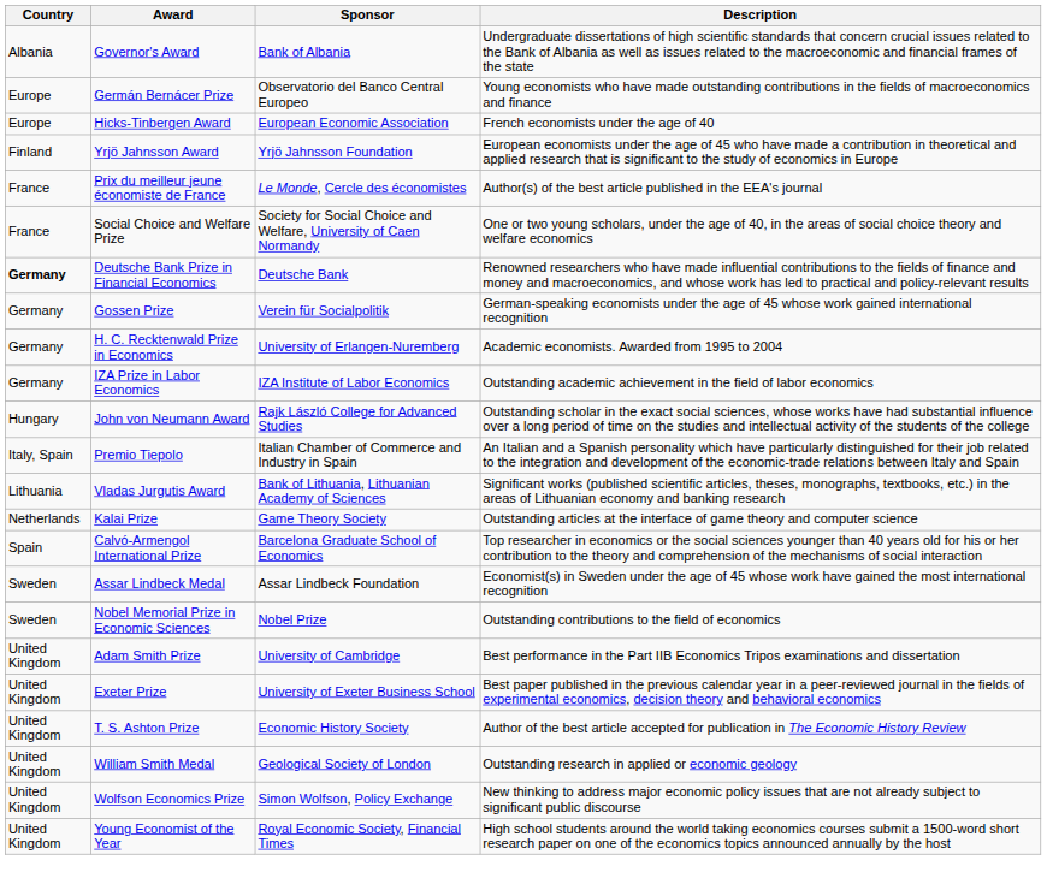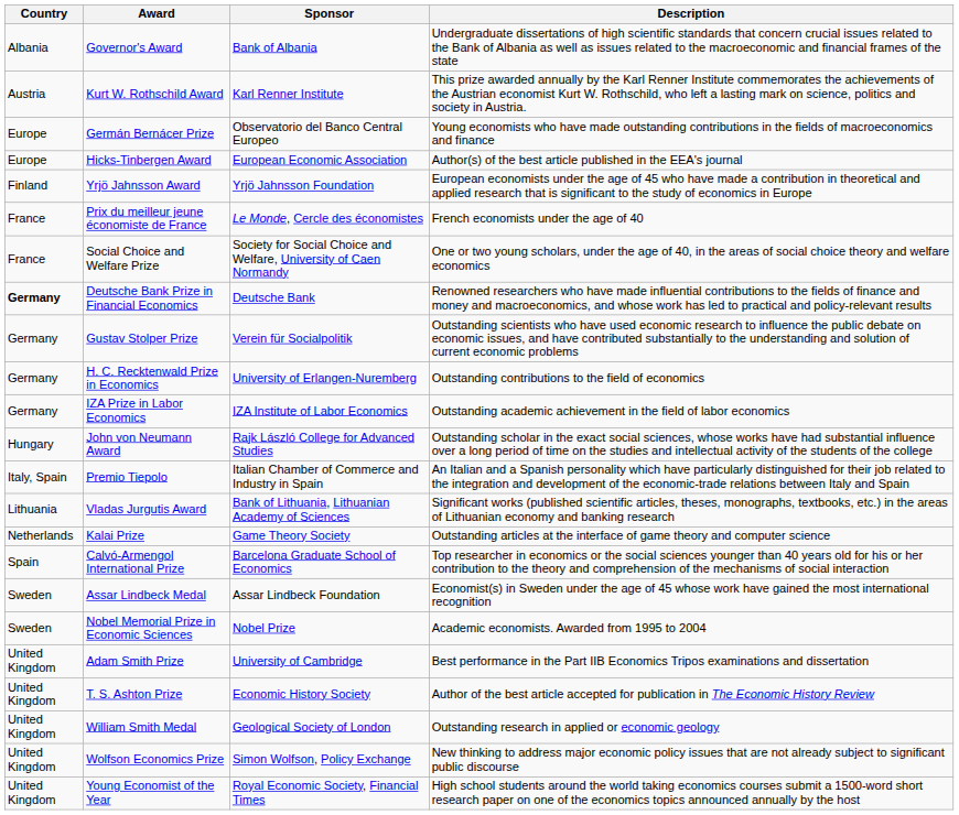+ row: Austria | Kurt W. Rothschild Award | Karl Renner Institute | This prize awarded annually by the Karl Renner Institute commemorates the achievements of the Austrian economist Kurt W. Rothschild, who left a lasting mark on science, politics and society in Austria.
Hicks-Tinbergen Award | Description: French economists under the age of 40 -> Author(s) of the best article published in the EEA's journal
Prix du meilleur jeune économiste de France | Description: Author(s) of the best article published in the EEA's journal -> French economists under the age of 40
- row: Germany | Gossen Prize | Verein für Socialpolitik | German-speaking economists under the age of 45 whose work gained international recognition
+ row: Germany | Gustav Stolper Prize | Verein für Socialpolitik | Outstanding scientists who have used economic research to influence the public debate on economic issues, and have contributed substantially to the understanding and solution of current economic problems
H. C. Recktenwald Prize in Economics | Description: Academic economists. Awarded from 1995 to 2004 -> Outstanding contributions to the field of economics
Nobel Memorial Prize in Economic Sciences | Description: Outstanding contributions to the field of economics -> Academic economists. Awarded from 1995 to 2004
- row: United Kingdom | Exeter Prize | University of Exeter Business School | Best paper published in the previous calendar year in a peer-reviewed journal in the fields of experimental economics, decision theory and behavioral economics
